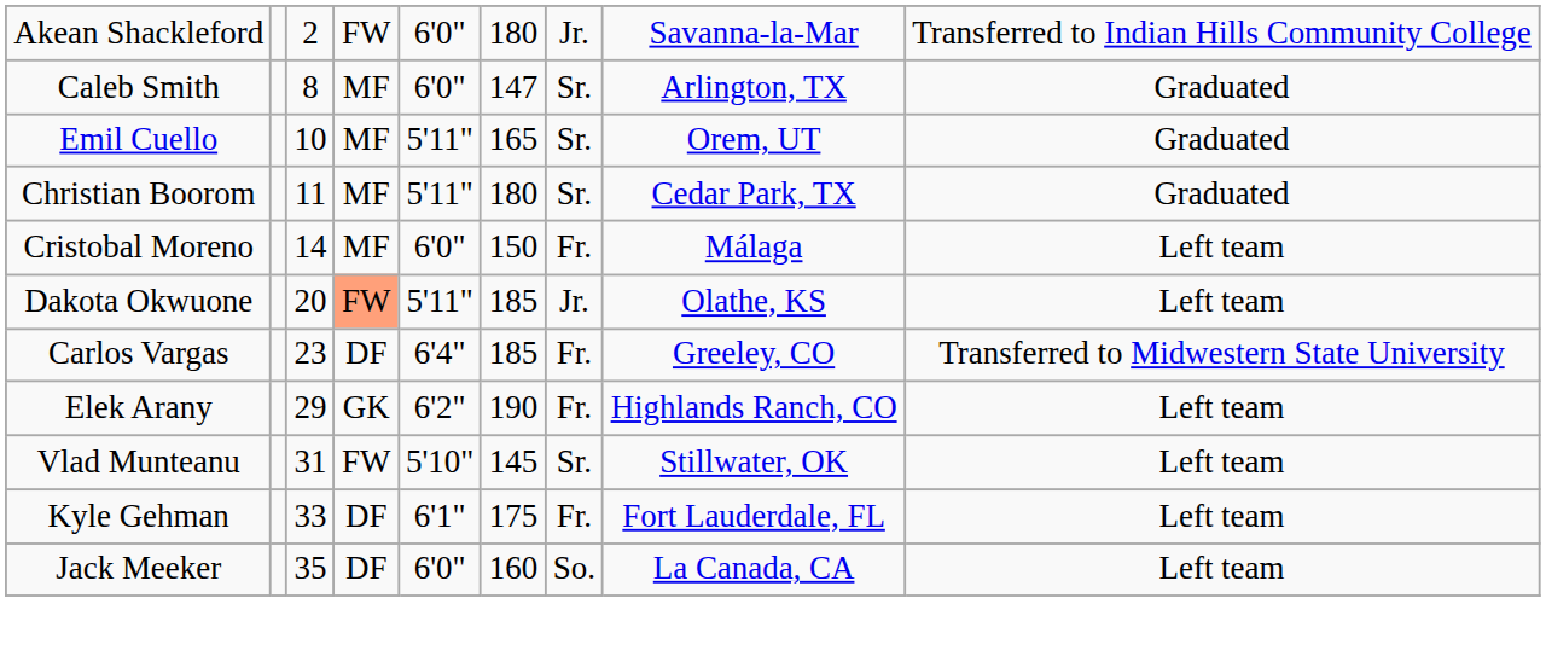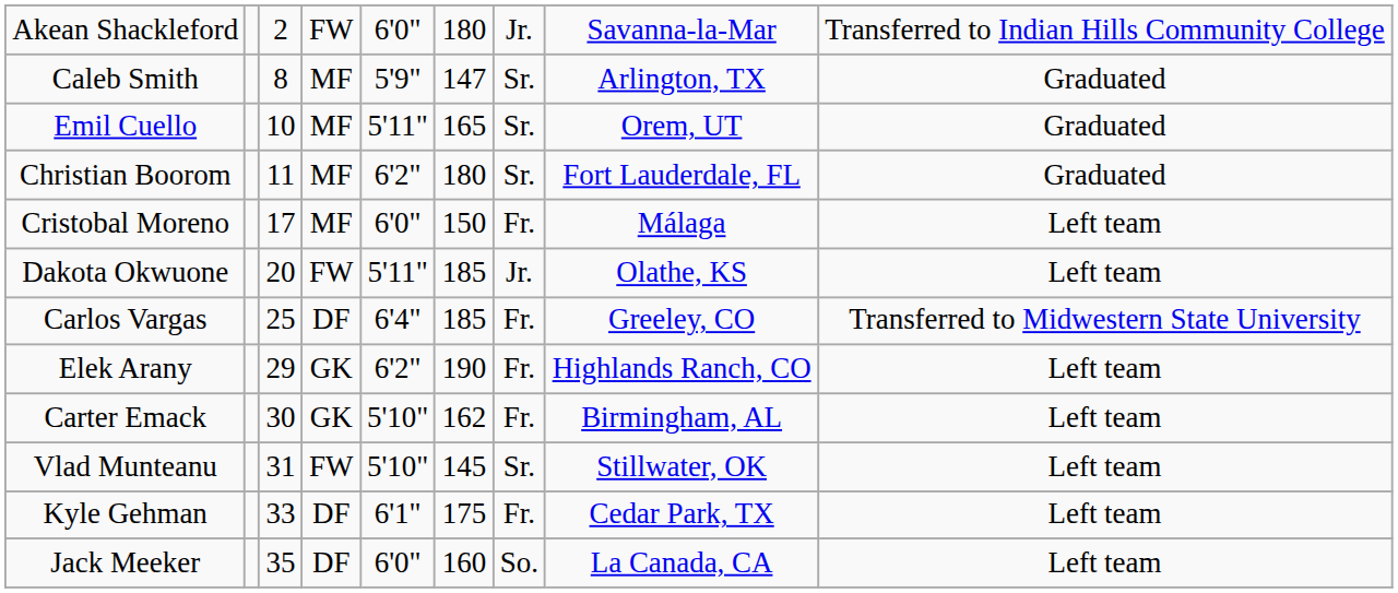Caleb Smith | column 5: 6'0" -> 5'9"
Christian Boorom | column 5: 5'11" -> 6'2"
Christian Boorom | column 8: Cedar Park, TX -> Fort Lauderdale, FL
Cristobal Moreno | column 3: 14 -> 17
Dakota Okwuone | column 4: lightsalmon background -> no background
Carlos Vargas | column 3: 23 -> 25
+ row: Carter Emack | 30 | GK | 5'10" | 162 | Fr. | Birmingham, AL | Left team
Kyle Gehman | column 8: Fort Lauderdale, FL -> Cedar Park, TX
